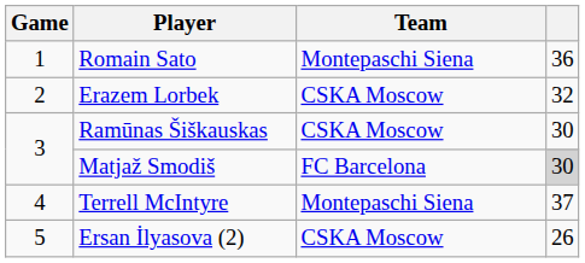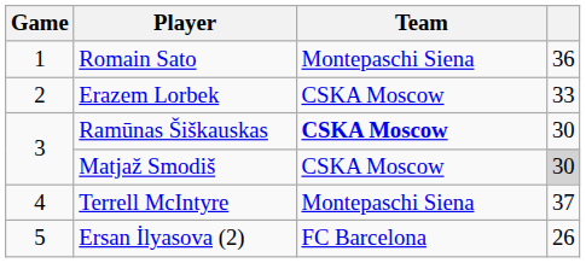Erazem Lorbek | column 4: 32 -> 33
Ramūnas Šiškauskas | Team: normal -> bold
Matjaž Smodiš | Team: FC Barcelona -> CSKA Moscow
Ersan İlyasova (2) | Team: CSKA Moscow -> FC Barcelona
